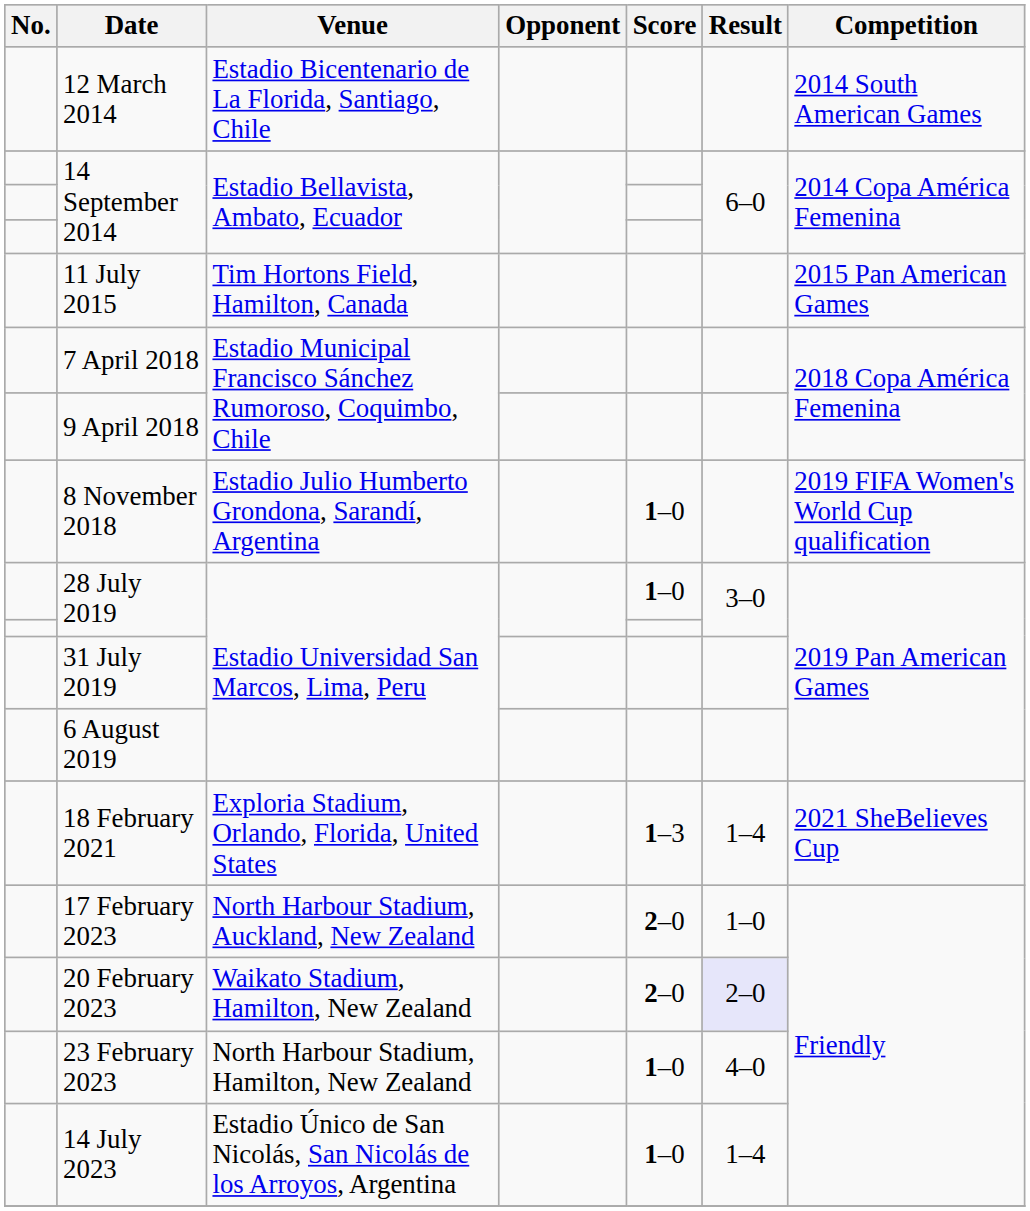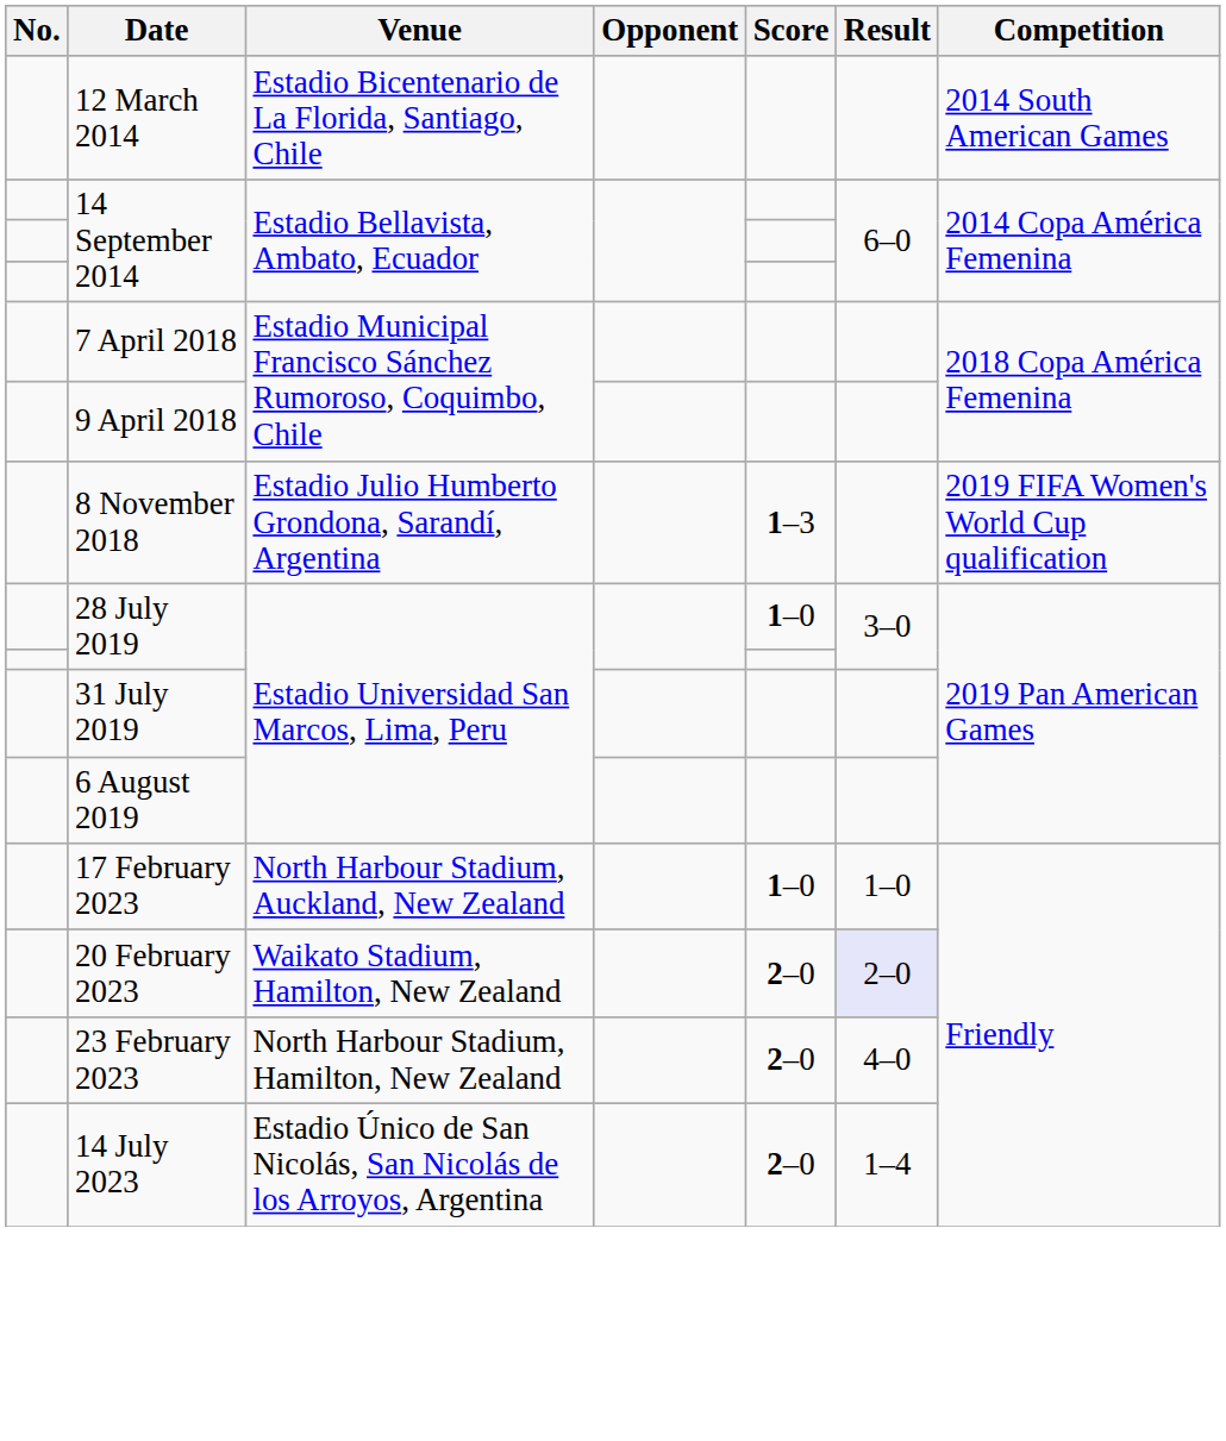- row: 11 July 2015 | Tim Hortons Field, Hamilton, Canada | 2015 Pan American Games
8 November 2018 | Score: 1–0 -> 1–3
- row: 18 February 2021 | Exploria Stadium, Orlando, Florida, United States | 1–3 | 1–4 | 2021 SheBelieves Cup
17 February 2023 | Score: 2–0 -> 1–0
23 February 2023 | Score: 1–0 -> 2–0
14 July 2023 | Score: 1–0 -> 2–0
